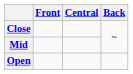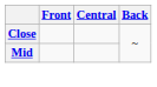- row: Open
